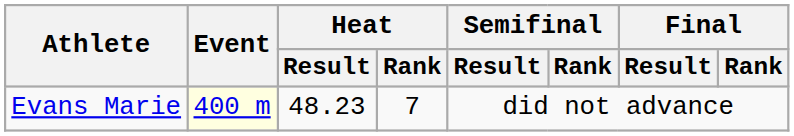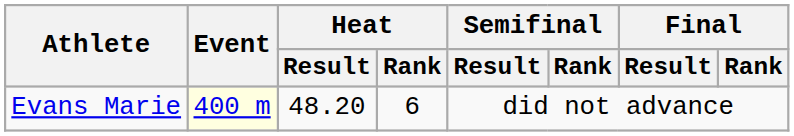Evans Marie | Heat / Result: 48.23 -> 48.20
Evans Marie | Heat / Rank: 7 -> 6
